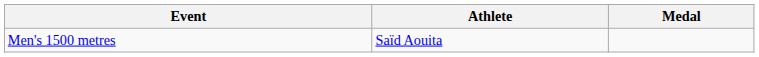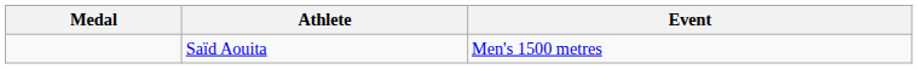columns swapped: Medal <-> Event
